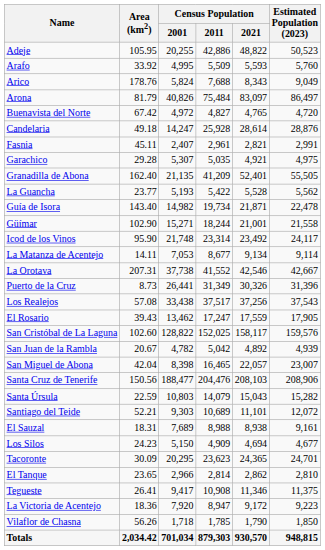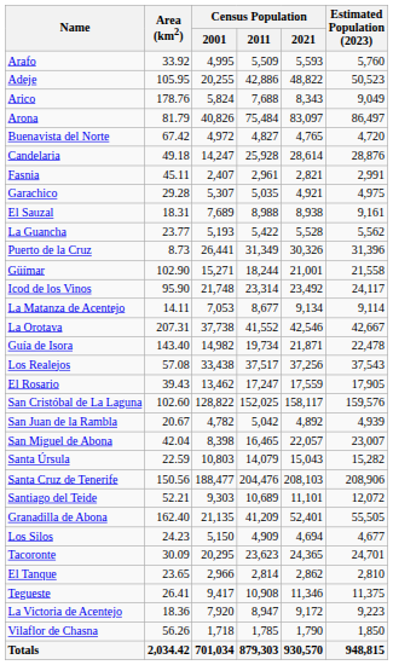rows swapped: Adeje <-> Arafo
rows swapped: Granadilla de Abona <-> El Sauzal
rows swapped: Guía de Isora <-> Puerto de la Cruz
rows swapped: Santa Cruz de Tenerife <-> Santa Úrsula
